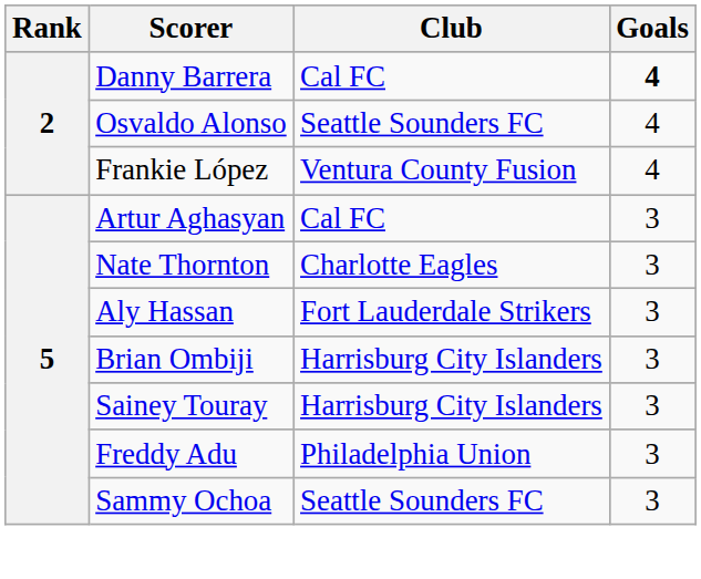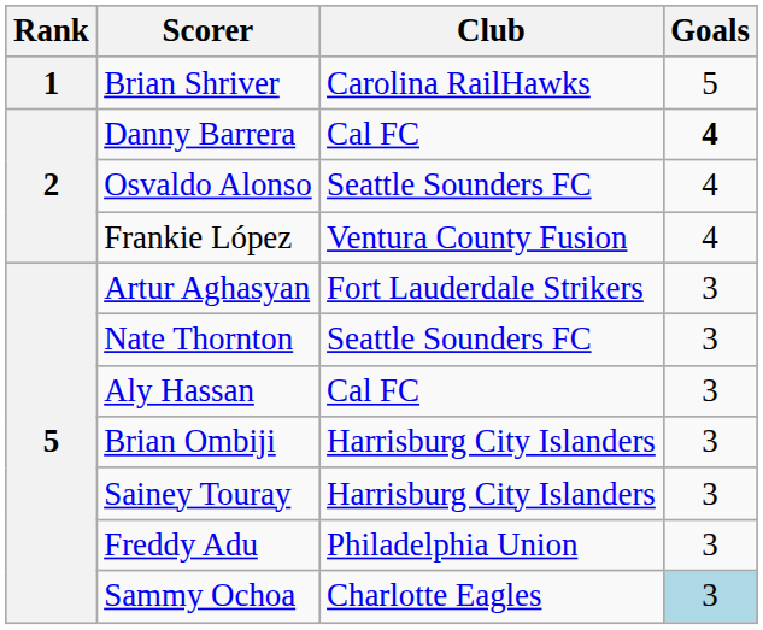+ row: 1 | Brian Shriver | Carolina RailHawks | 5
Artur Aghasyan | Club: Cal FC -> Fort Lauderdale Strikers
Nate Thornton | Club: Charlotte Eagles -> Seattle Sounders FC
Aly Hassan | Club: Fort Lauderdale Strikers -> Cal FC
Sammy Ochoa | Club: Seattle Sounders FC -> Charlotte Eagles
Sammy Ochoa | Goals: no background -> lightblue background
